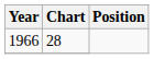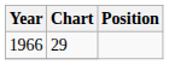1966 | Chart: 28 -> 29
